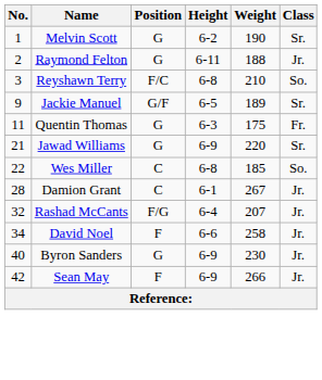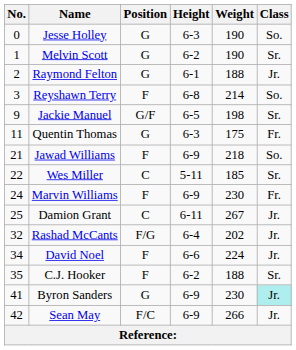+ row: 0 | Jesse Holley | G | 6-3 | 190 | So.
Raymond Felton | Height: 6-11 -> 6-1
Reyshawn Terry | Position: F/C -> F
Reyshawn Terry | Weight: 210 -> 214
Jackie Manuel | Weight: 189 -> 198
Jawad Williams | Position: G -> F
Jawad Williams | Weight: 220 -> 218
Jawad Williams | Class: Sr. -> So.
Wes Miller | Height: 6-8 -> 5-11
Wes Miller | Class: So. -> Sr.
+ row: 24 | Marvin Williams | F | 6-9 | 230 | Fr.
Damion Grant | No.: 28 -> 25
Damion Grant | Height: 6-1 -> 6-11
Rashad McCants | Weight: 207 -> 202
David Noel | Weight: 258 -> 224
+ row: 35 | C.J. Hooker | F | 6-2 | 188 | Sr.
Byron Sanders | No.: 40 -> 41
Byron Sanders | Class: no background -> paleturquoise background
Sean May | Position: F -> F/C
